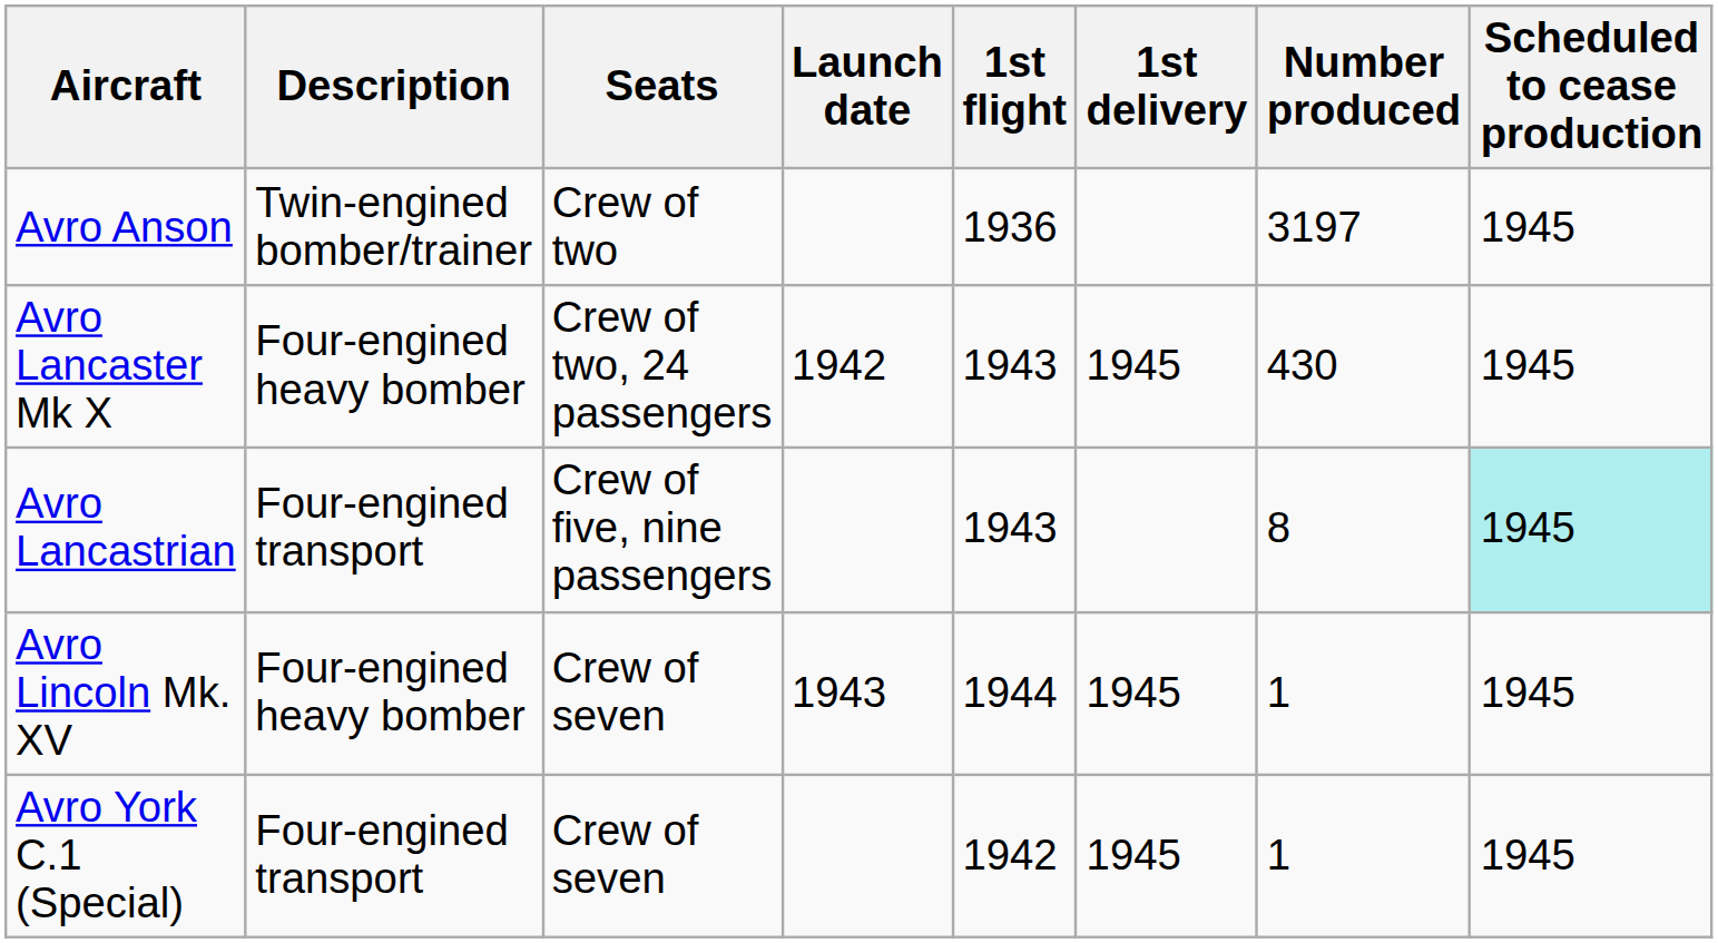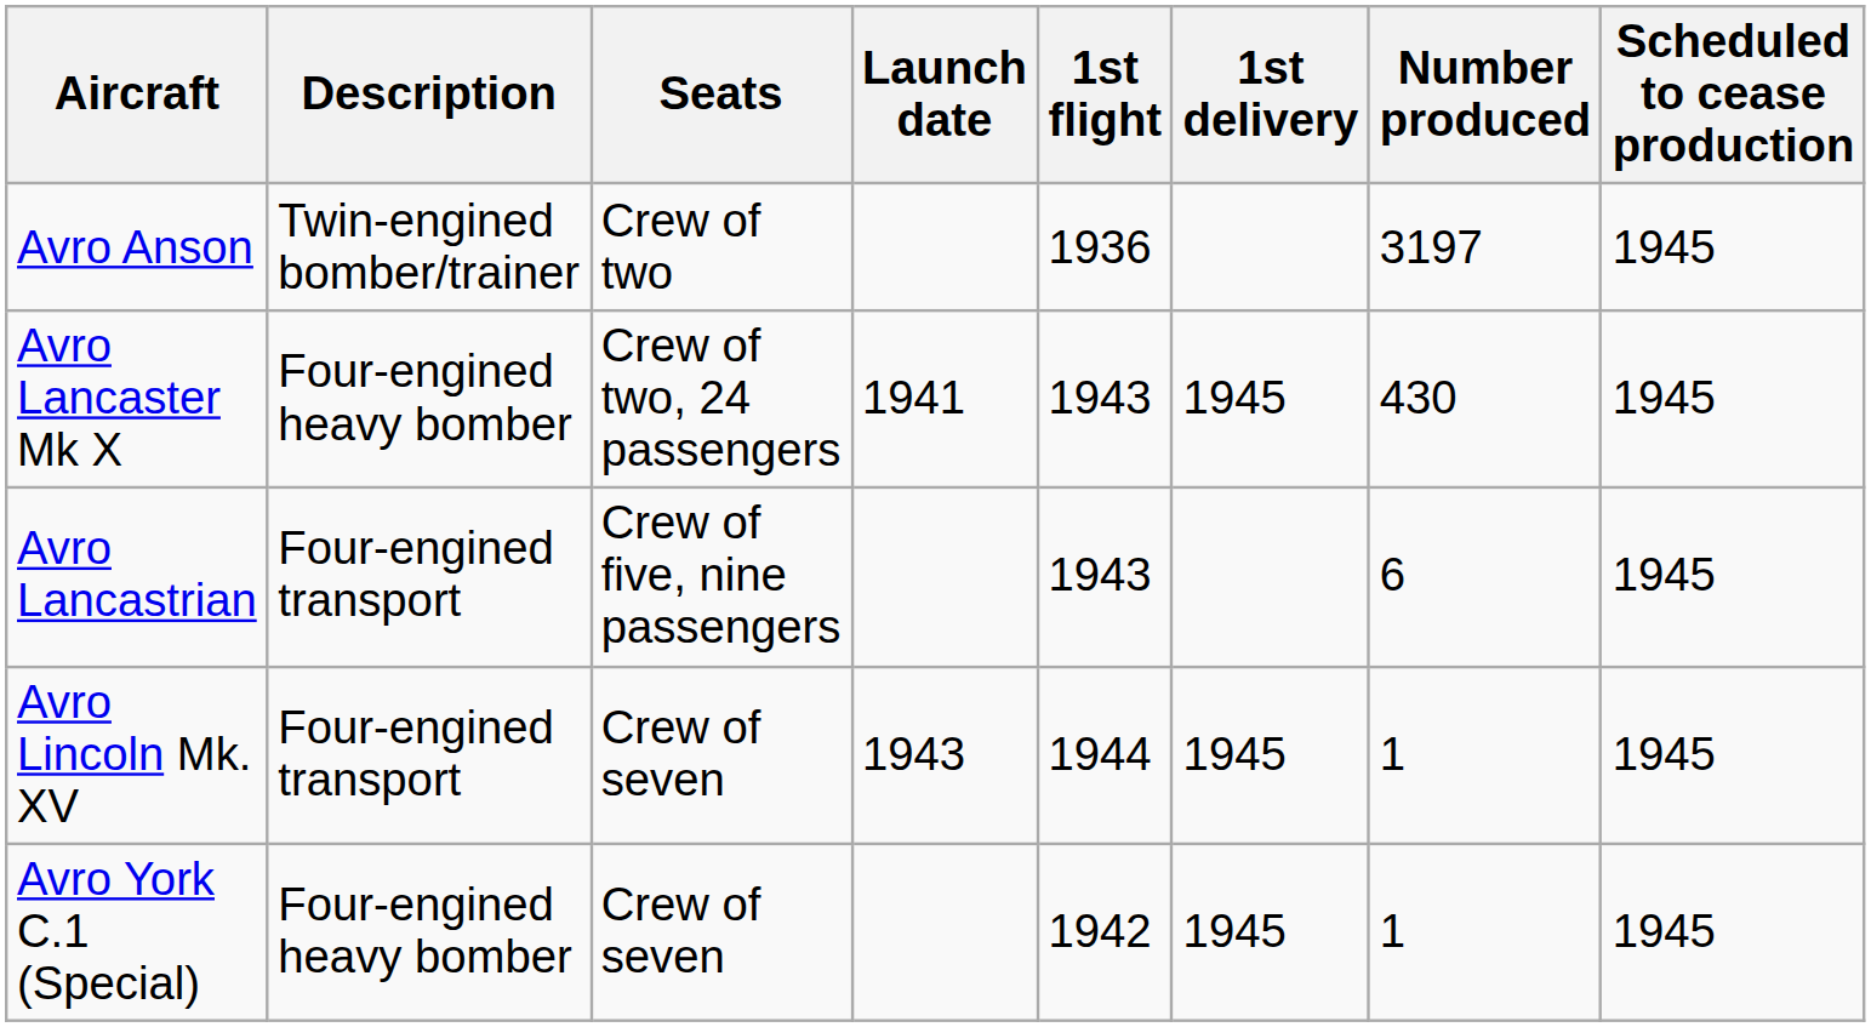Avro Lancaster Mk X | Launch date: 1942 -> 1941
Avro Lancastrian | Number produced: 8 -> 6
Avro Lancastrian | Scheduled to cease production: paleturquoise background -> no background
Avro Lincoln Mk. XV | Description: Four-engined heavy bomber -> Four-engined transport
Avro York C.1 (Special) | Description: Four-engined transport -> Four-engined heavy bomber
